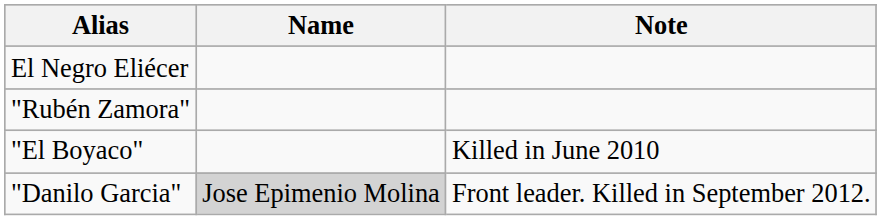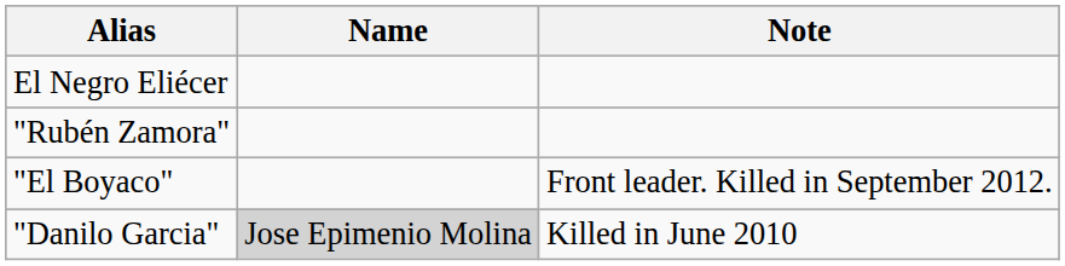"El Boyaco" | Note: Killed in June 2010 -> Front leader. Killed in September 2012.
"Danilo Garcia" | Note: Front leader. Killed in September 2012. -> Killed in June 2010
